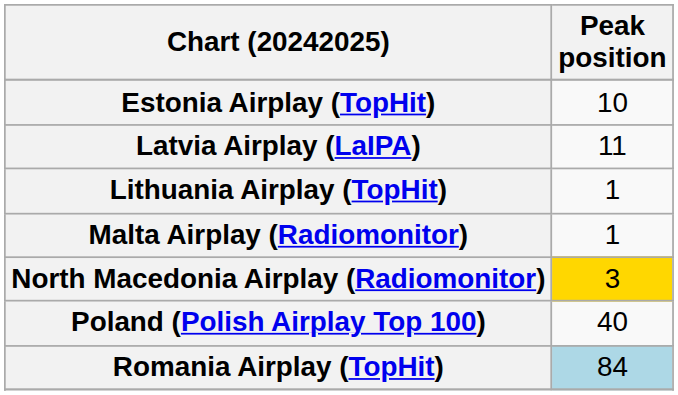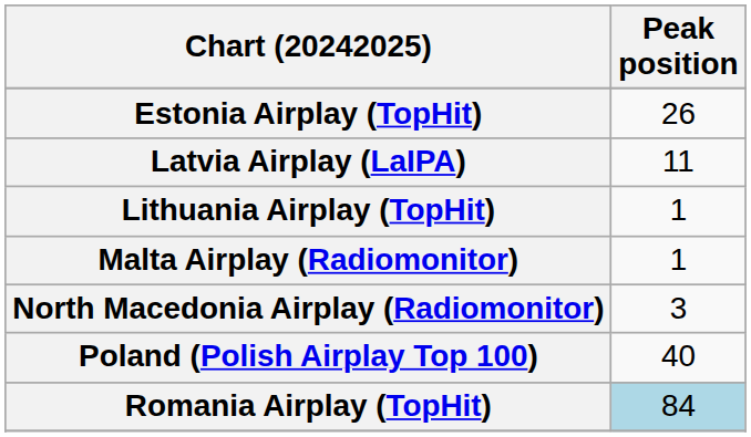Estonia Airplay (TopHit) | Peak position: 10 -> 26
North Macedonia Airplay (Radiomonitor) | Peak position: gold background -> no background
